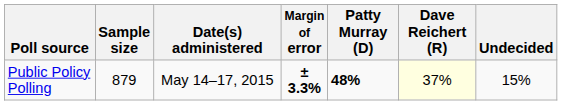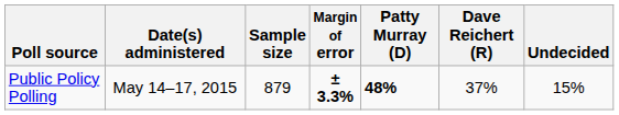columns swapped: Date(s) administered <-> Sample size
Public Policy Polling | Dave Reichert (R): lightyellow background -> no background
